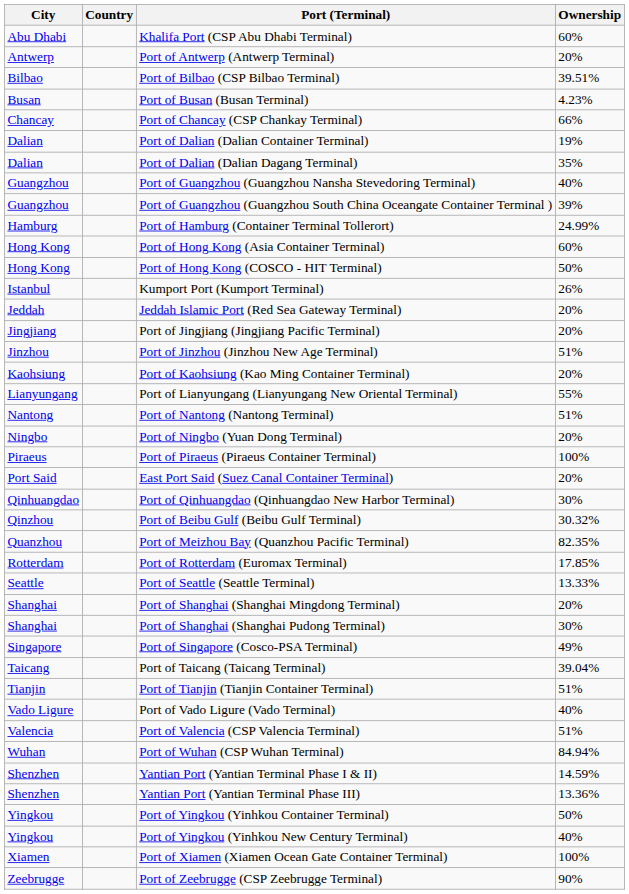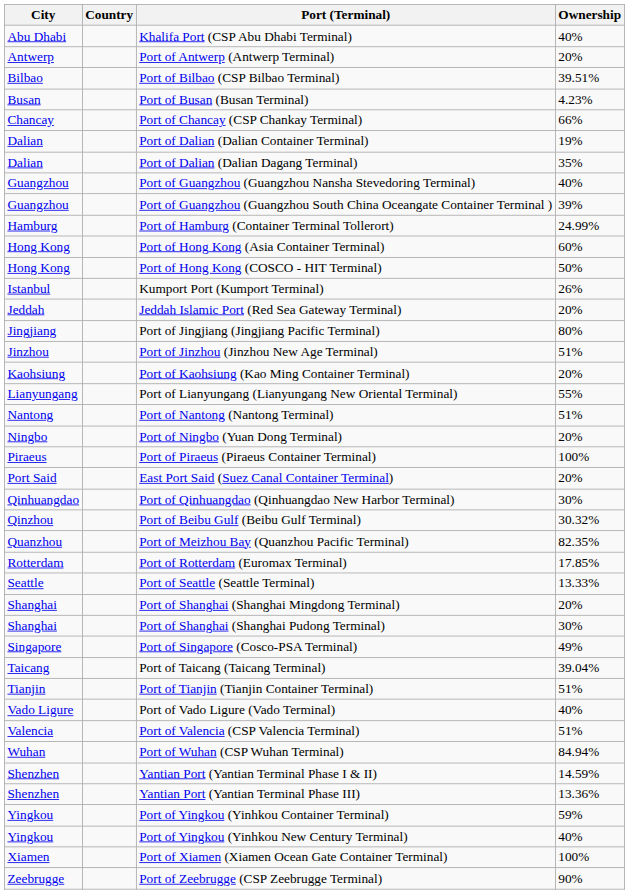Khalifa Port (CSP Abu Dhabi Terminal) | Ownership: 60% -> 40%
Port of Jingjiang (Jingjiang Pacific Terminal) | Ownership: 20% -> 80%
Port of Yingkou (Yinhkou Container Terminal) | Ownership: 50% -> 59%
